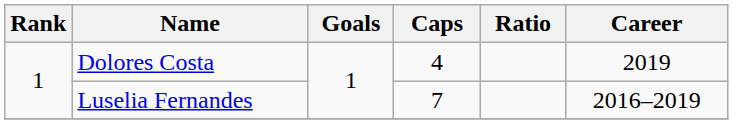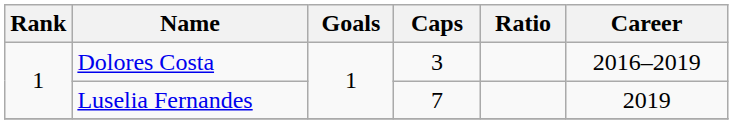Dolores Costa | Caps: 4 -> 3
Dolores Costa | Career: 2019 -> 2016–2019
Luselia Fernandes | Career: 2016–2019 -> 2019
